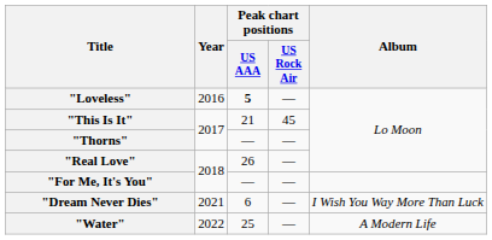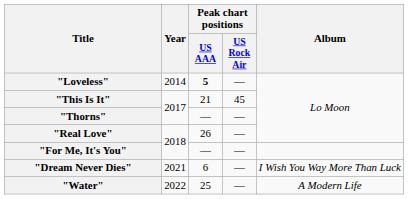"Loveless" | Year: 2016 -> 2014
